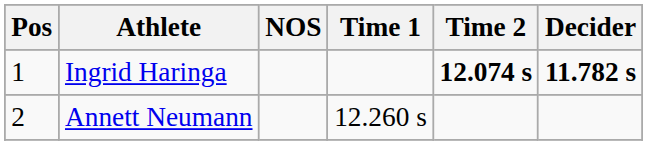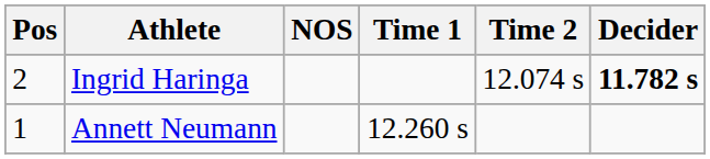Ingrid Haringa | Pos: 1 -> 2
Ingrid Haringa | Time 2: bold -> normal
Annett Neumann | Pos: 2 -> 1
